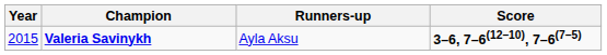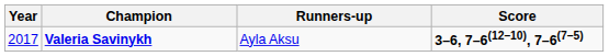Valeria Savinykh | Year: 2015 -> 2017
